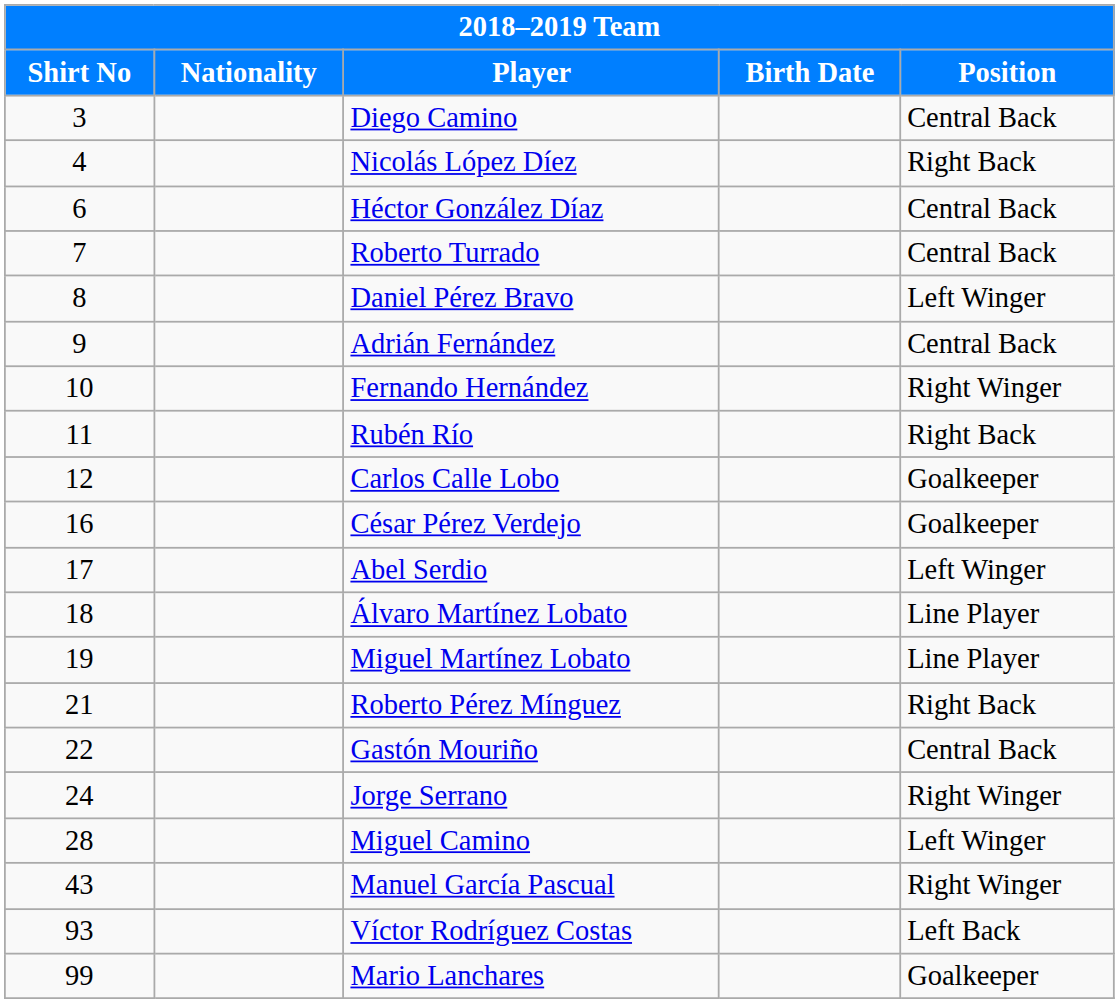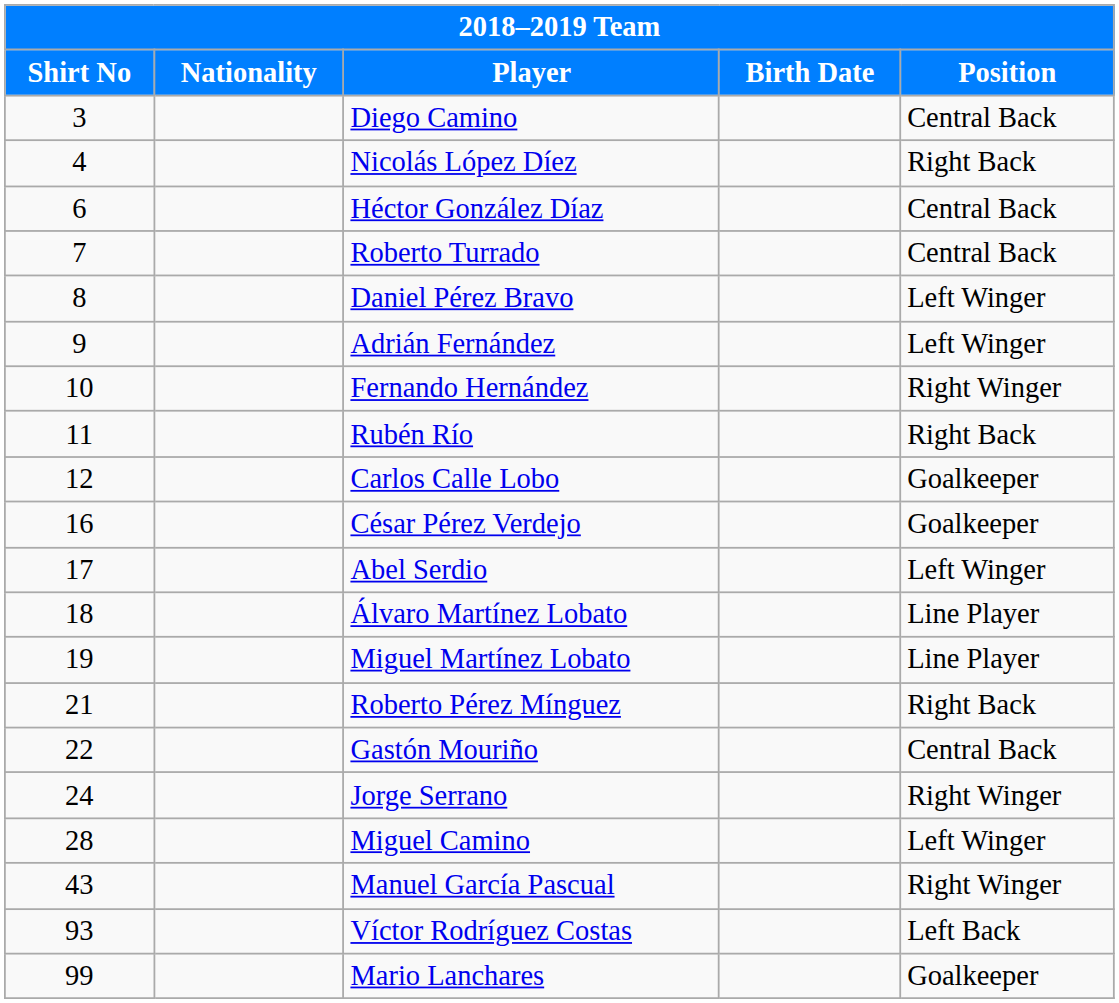Adrián Fernández | Position: Central Back -> Left Winger
